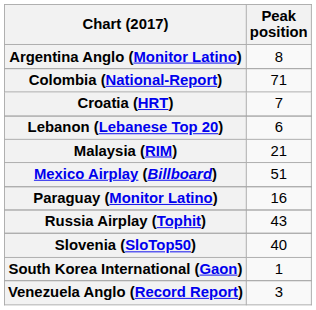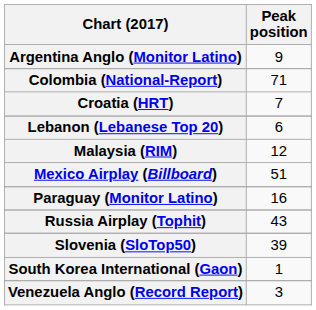Argentina Anglo (Monitor Latino) | Peak position: 8 -> 9
Malaysia (RIM) | Peak position: 21 -> 12
Slovenia (SloTop50) | Peak position: 40 -> 39
